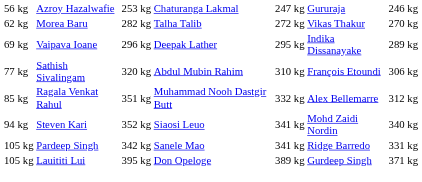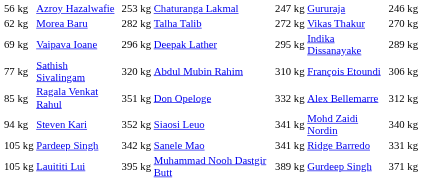Ragala Venkat Rahul | column 4: Muhammad Nooh Dastgir Butt -> Don Opeloge
Lauititi Lui | column 4: Don Opeloge -> Muhammad Nooh Dastgir Butt
